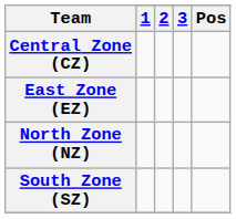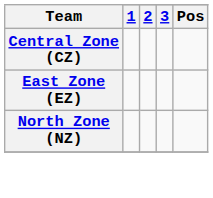- row: South Zone (SZ)
